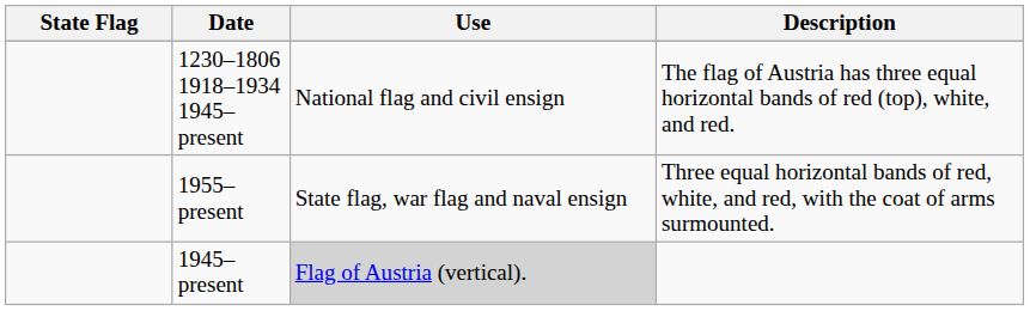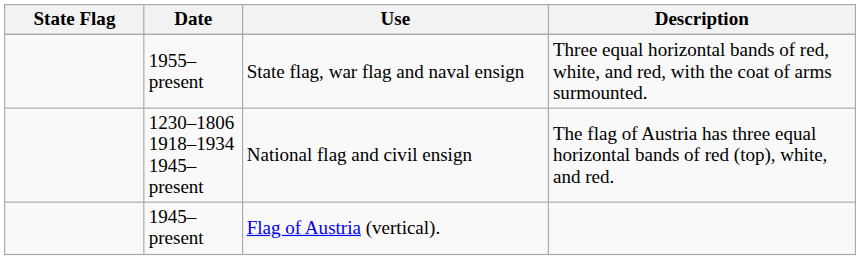rows swapped: 1230–1806 1918–1934 1945–present <-> 1955–present
1945–present | Use: lightgrey background -> no background
